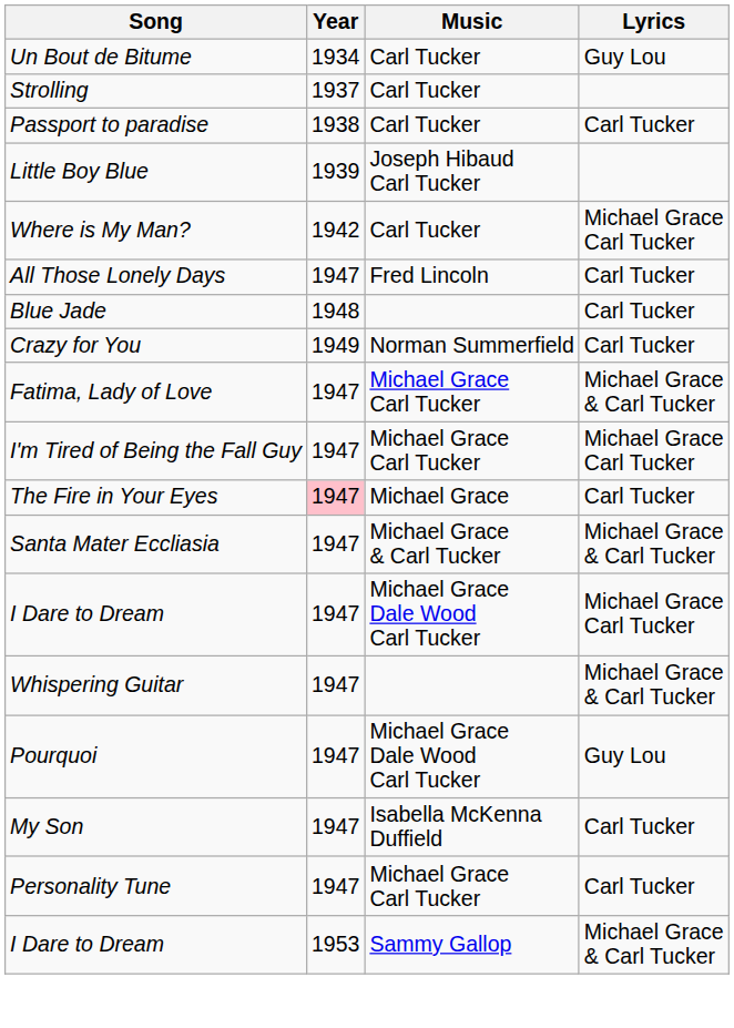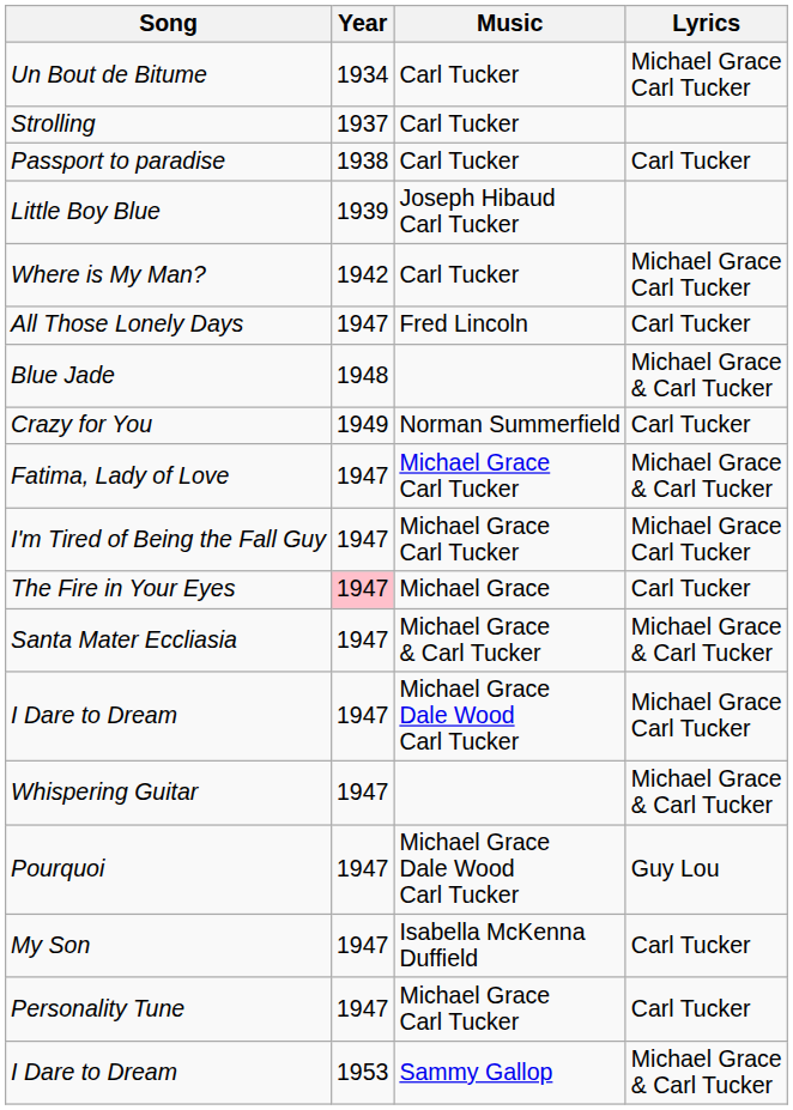Un Bout de Bitume | Lyrics: Guy Lou -> Michael Grace Carl Tucker
Blue Jade | Lyrics: Carl Tucker -> Michael Grace & Carl Tucker
